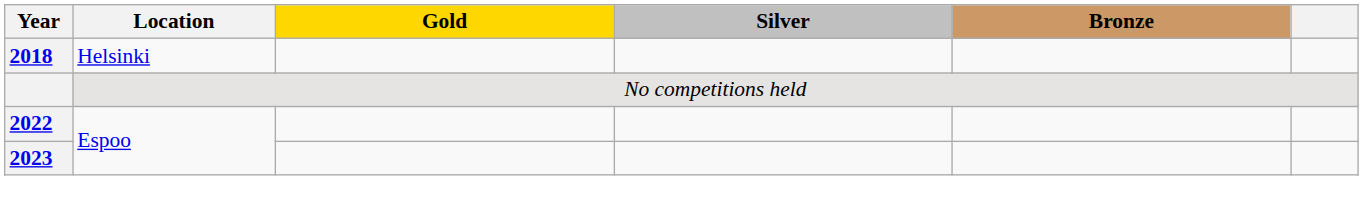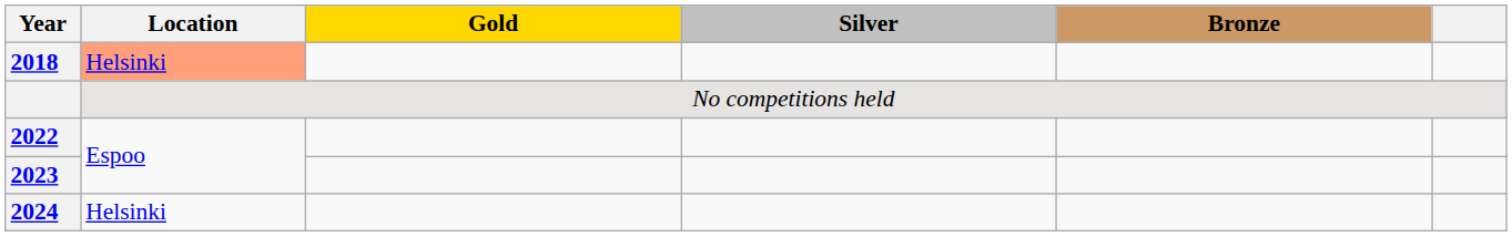2018 | Location: no background -> lightsalmon background
+ row: 2024 | Helsinki
